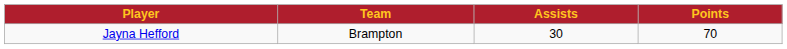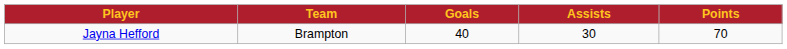+ column: Goals | 40
